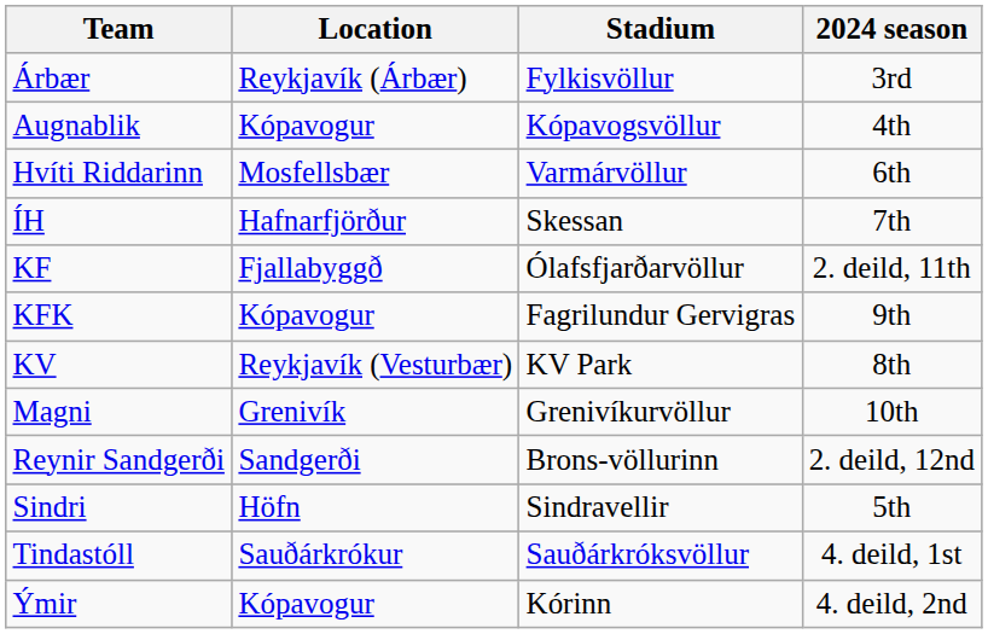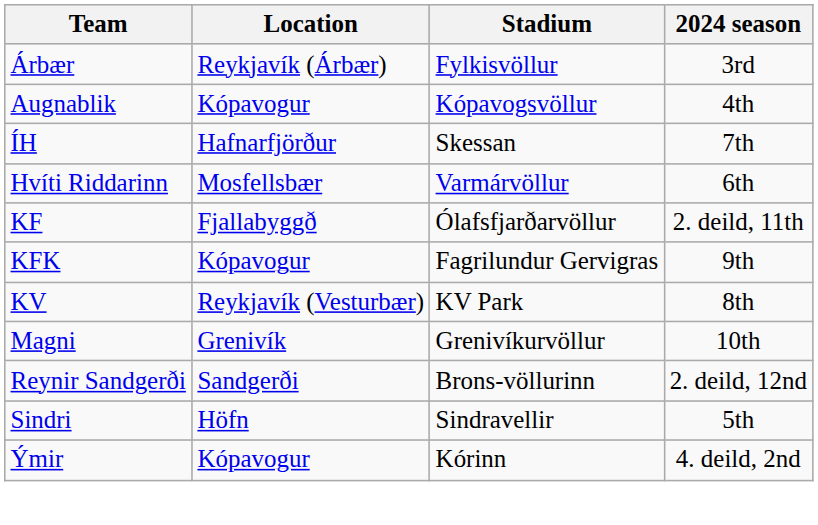rows swapped: Hvíti Riddarinn <-> ÍH
- row: Tindastóll | Sauðárkrókur | Sauðárkróksvöllur | 4. deild, 1st
